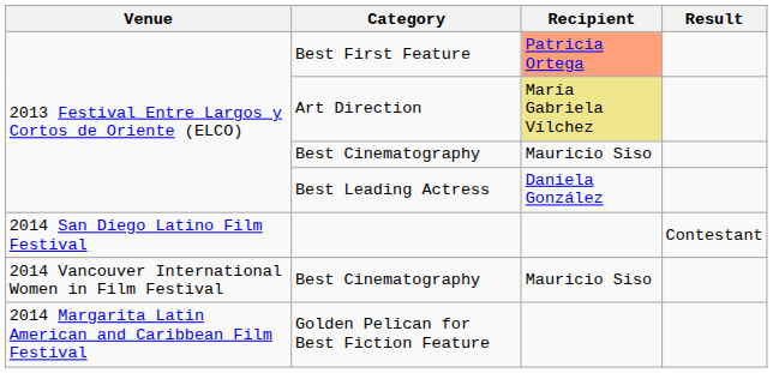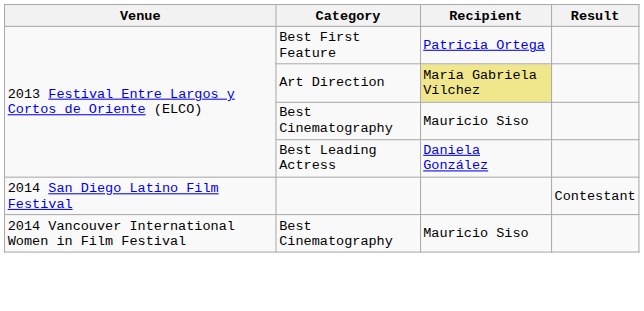Best First Feature | Recipient: lightsalmon background -> no background
- row: 2014 Margarita Latin American and Caribbean Film Festival | Golden Pelican for Best Fiction Feature
